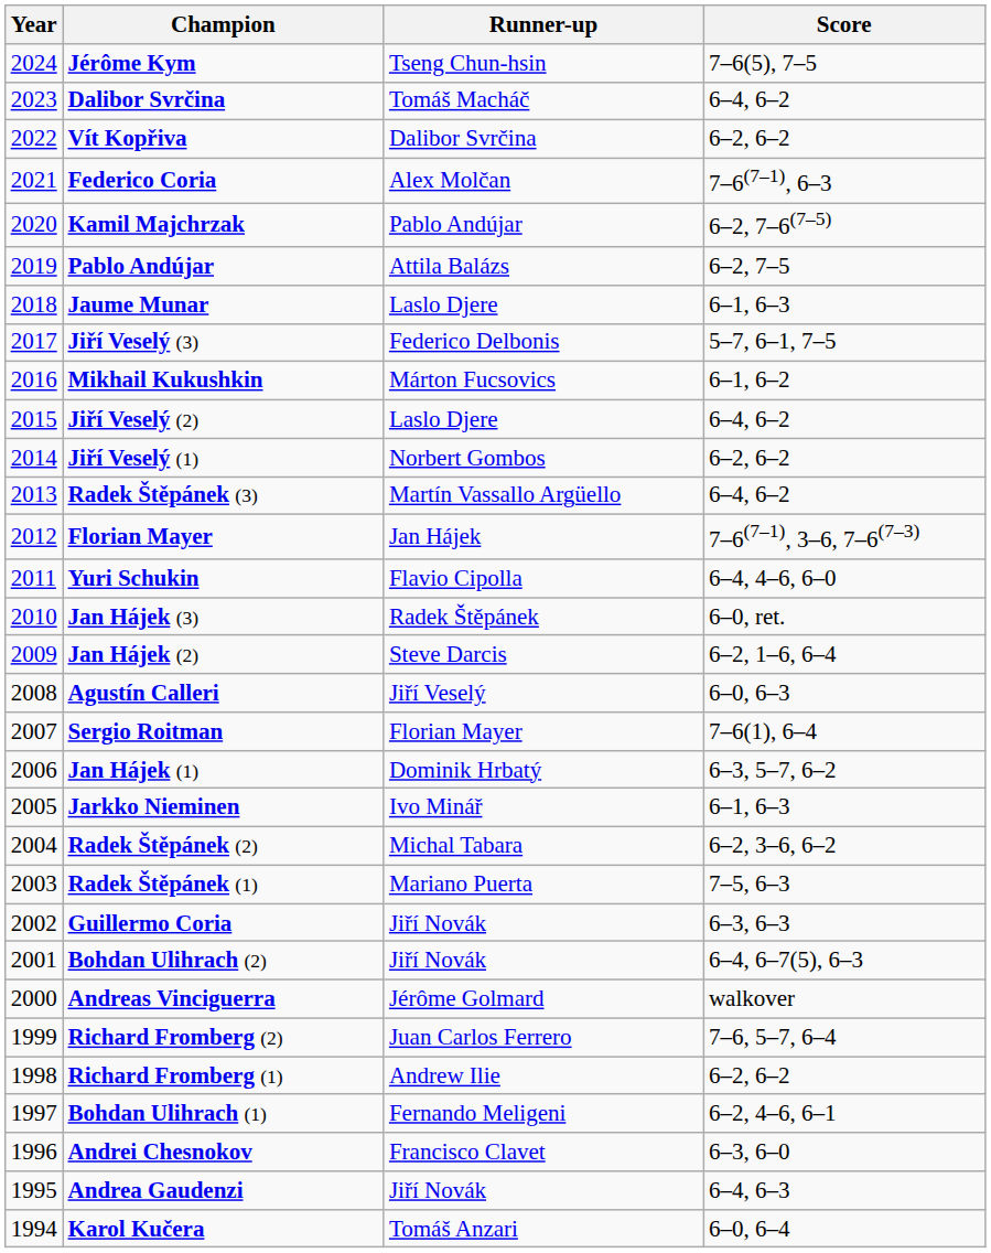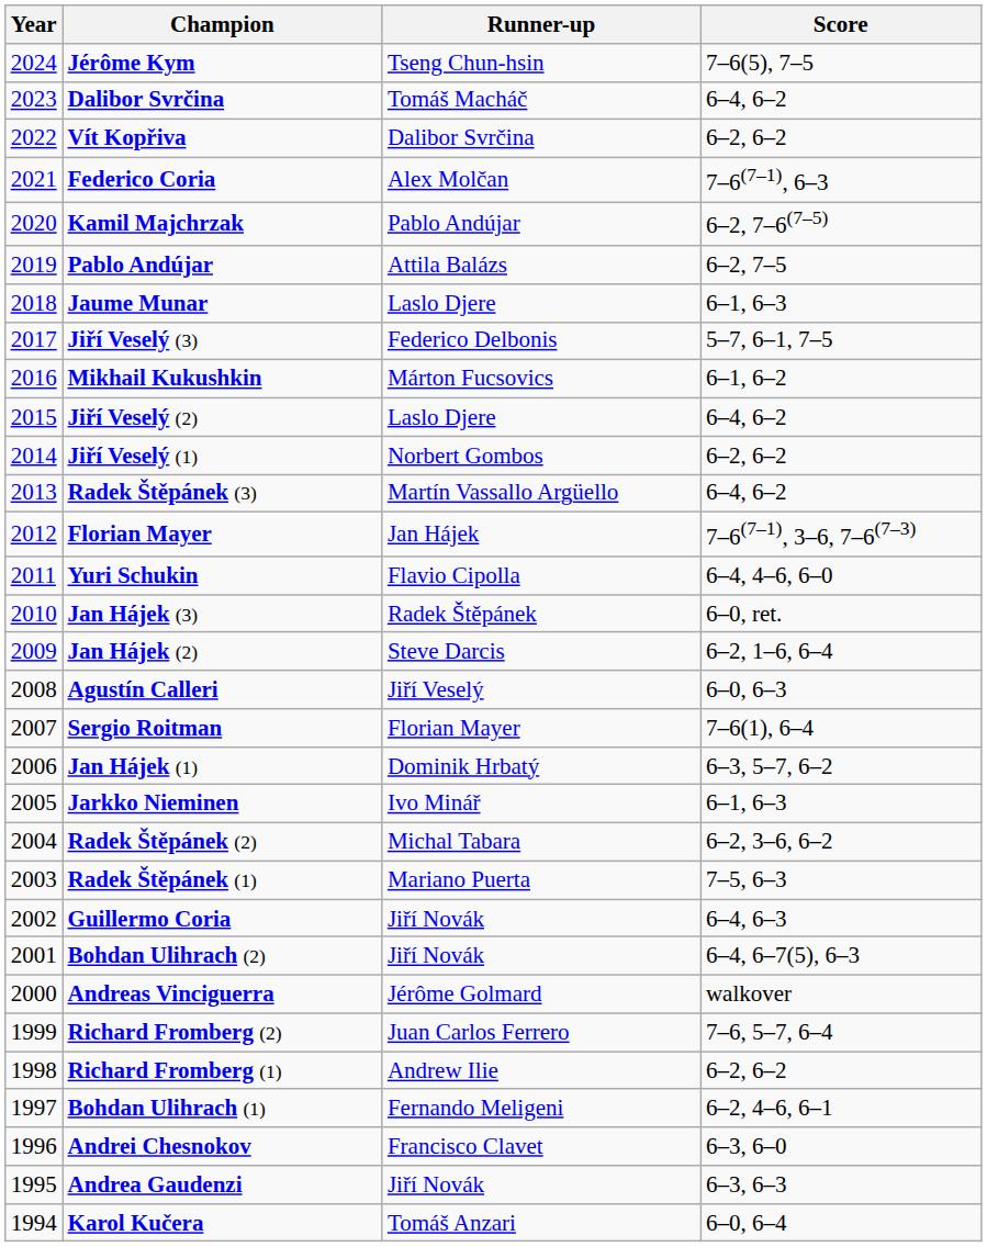Guillermo Coria | Score: 6–3, 6–3 -> 6–4, 6–3
Andrea Gaudenzi | Score: 6–4, 6–3 -> 6–3, 6–3
